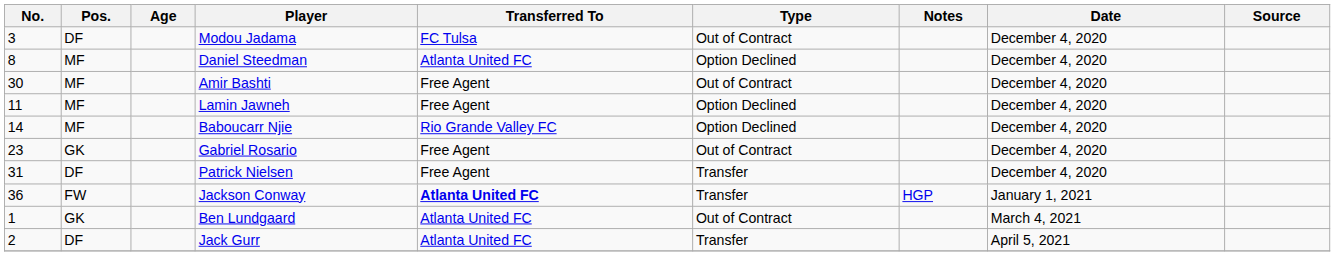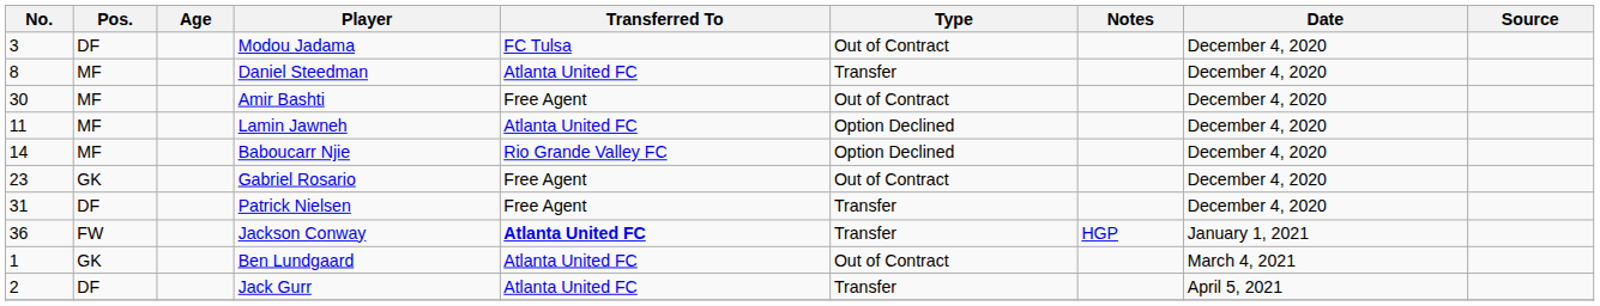Daniel Steedman | Type: Option Declined -> Transfer
Lamin Jawneh | Transferred To: Free Agent -> Atlanta United FC
